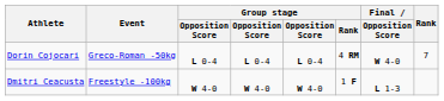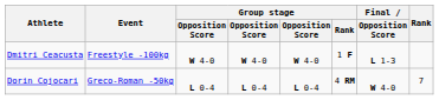rows swapped: Dmitri Ceacusta <-> Dorin Cojocari
